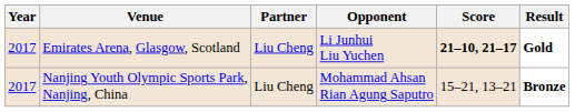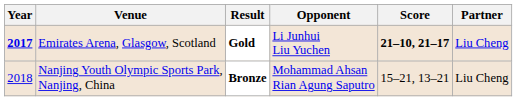columns swapped: Partner <-> Result
Emirates Arena, Glasgow, Scotland | Year: normal -> bold
Nanjing Youth Olympic Sports Park, Nanjing, China | Year: 2017 -> 2018
